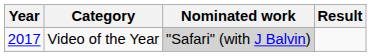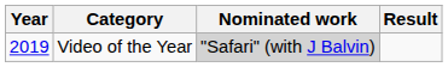Video of the Year | Year: 2017 -> 2019
